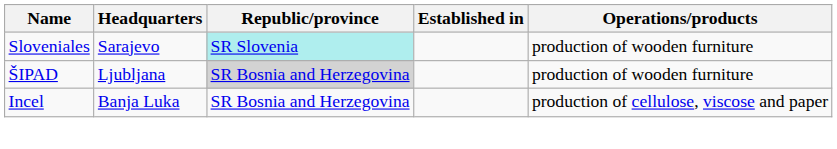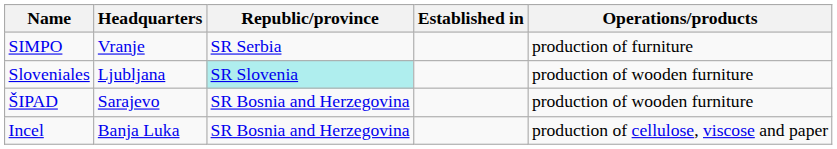+ row: SIMPO | Vranje | SR Serbia | production of furniture
Sloveniales | Headquarters: Sarajevo -> Ljubljana
ŠIPAD | Headquarters: Ljubljana -> Sarajevo
ŠIPAD | Republic/province: lightgrey background -> no background
